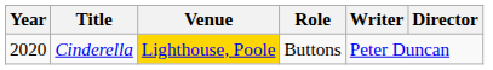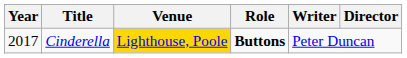Cinderella | Year: 2020 -> 2017
Cinderella | Role: normal -> bold
